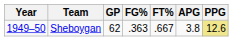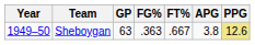Sheboygan | GP: 62 -> 63
